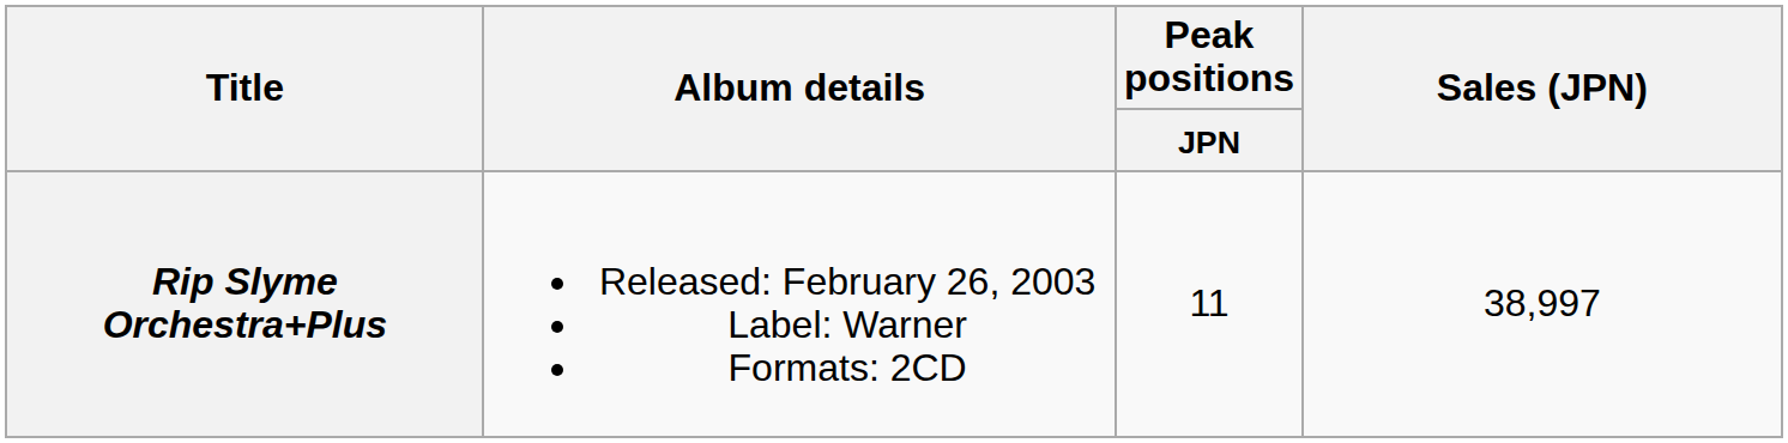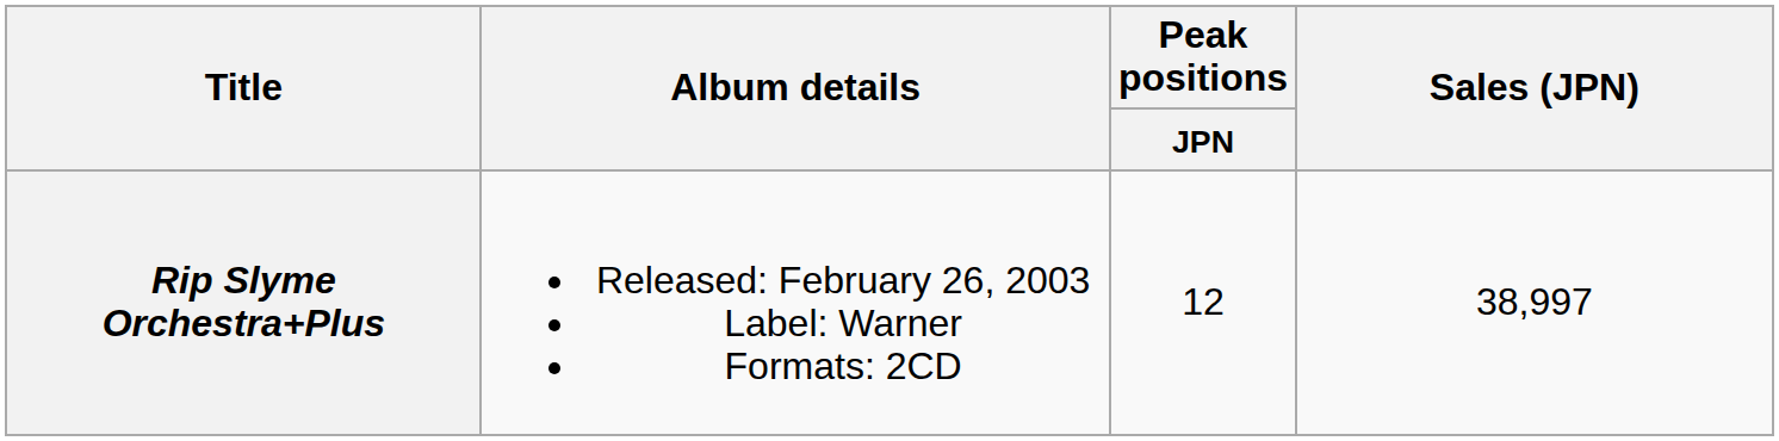Rip Slyme Orchestra+Plus | Peak positions / JPN: 11 -> 12
